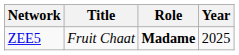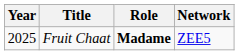columns swapped: Year <-> Network
